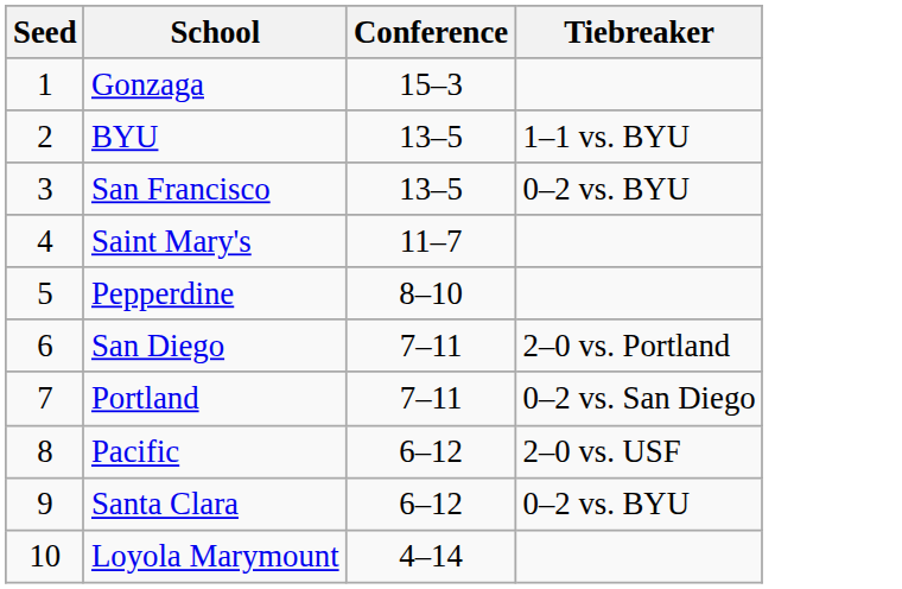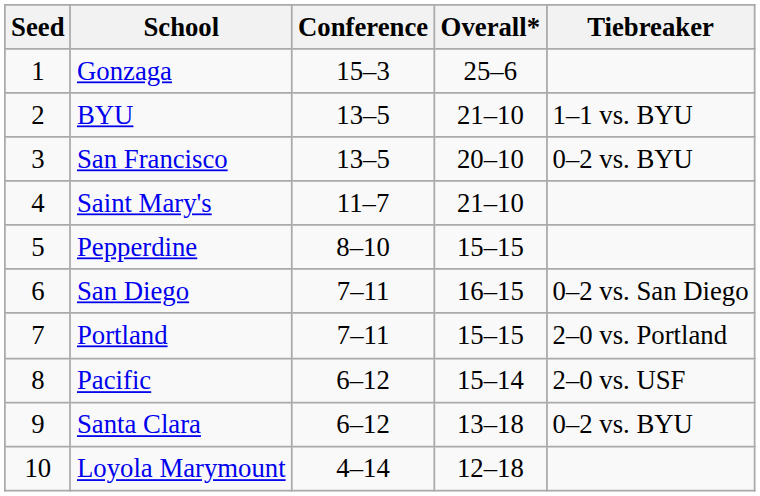+ column: Overall* | 25–6 | 21–10 | 20–10 | 21–10 | 15–15 | 16–15 | 15–15 | 15–14 | 13–18 | 12–18
San Diego | Tiebreaker: 2–0 vs. Portland -> 0–2 vs. San Diego
Portland | Tiebreaker: 0–2 vs. San Diego -> 2–0 vs. Portland
